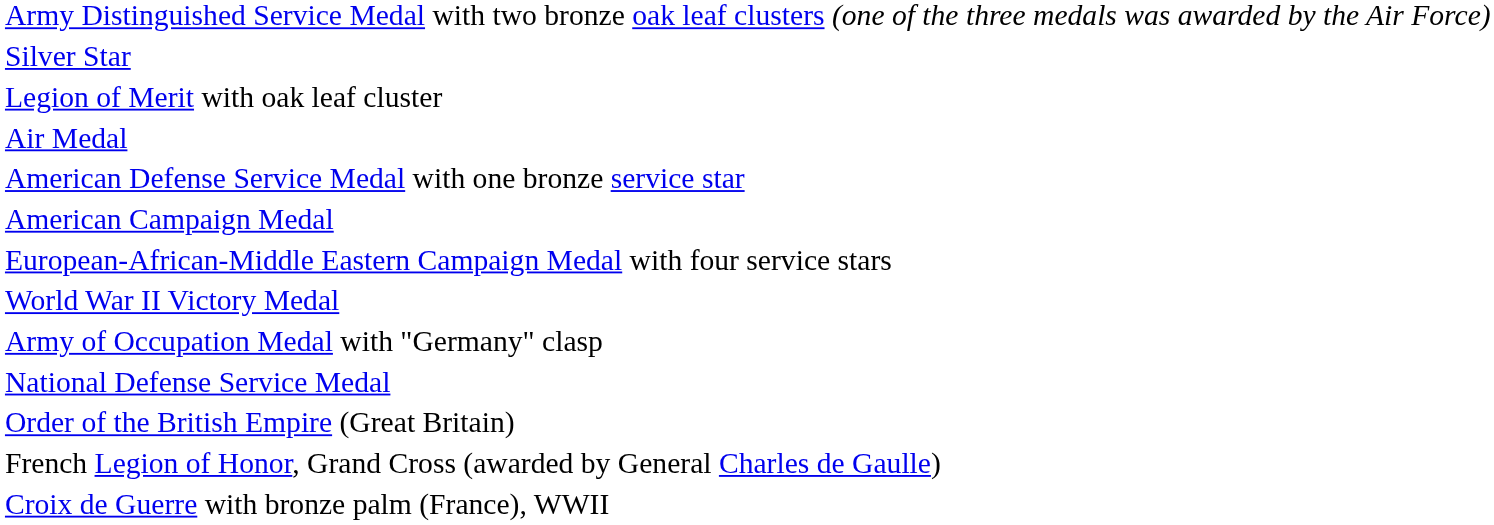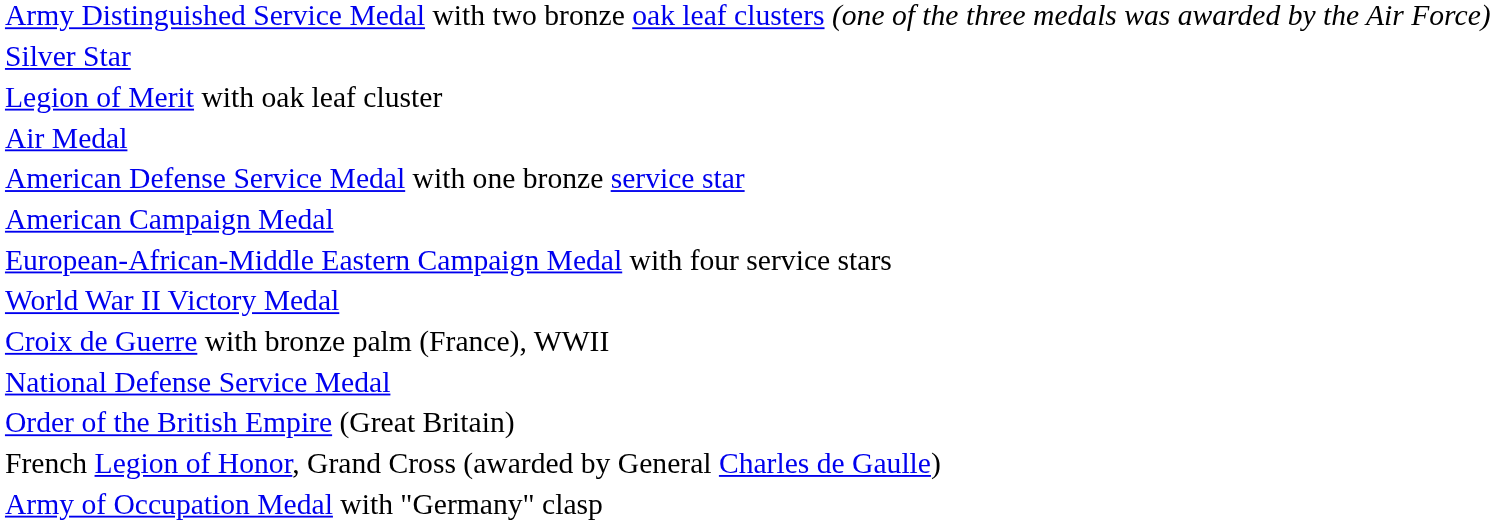rows swapped: Army of Occupation Medal with "Germany" clasp <-> Croix de Guerre with bronze palm (France), WWII
